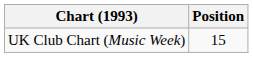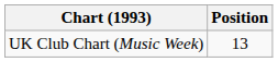UK Club Chart (Music Week) | Position: 15 -> 13
